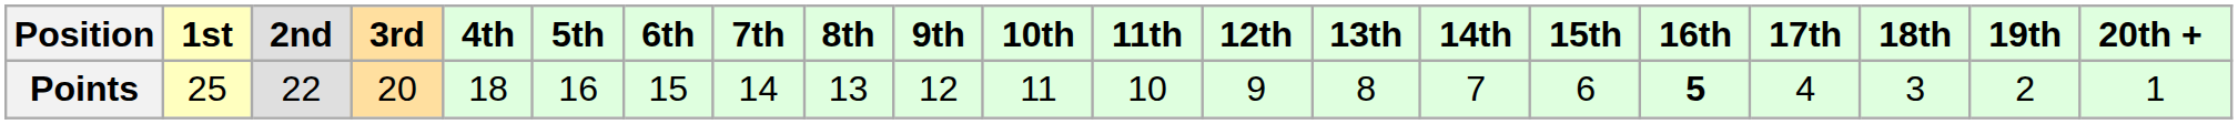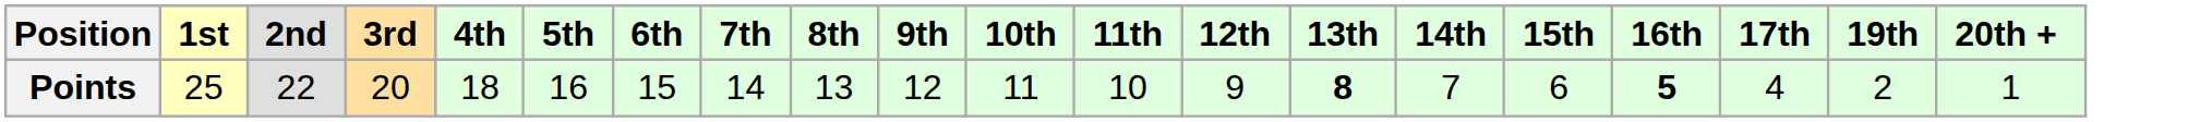- column: 18th | 3
Points | 13th: normal -> bold
